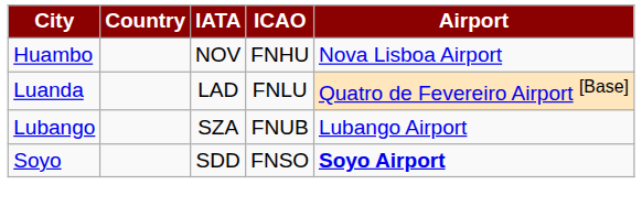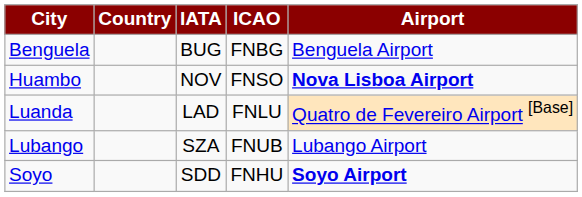+ row: Benguela | BUG | FNBG | Benguela Airport
Huambo | ICAO: FNHU -> FNSO
Huambo | Airport: normal -> bold
Soyo | ICAO: FNSO -> FNHU
